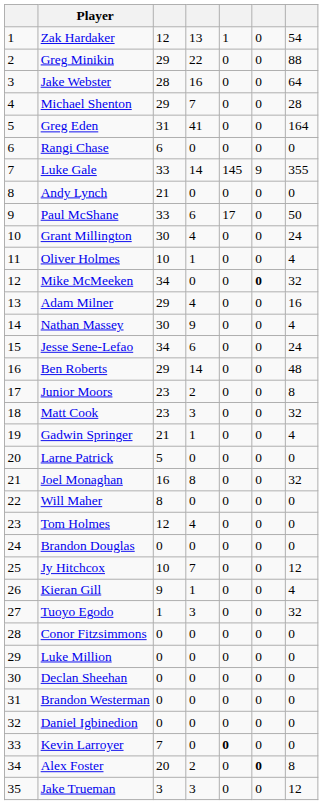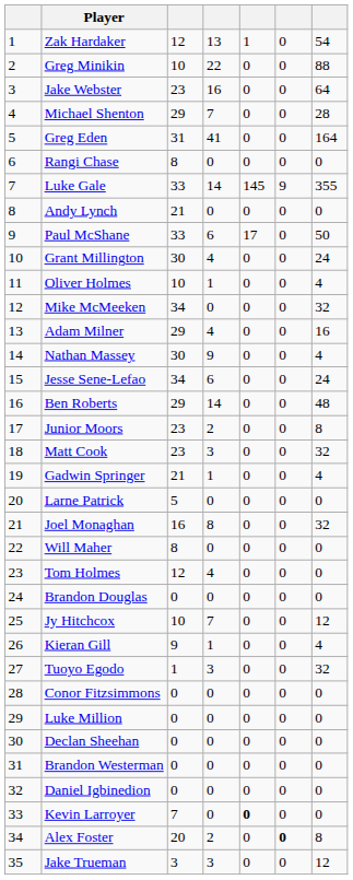Greg Minikin | column 3: 29 -> 10
Jake Webster | column 3: 28 -> 23
Rangi Chase | column 3: 6 -> 8
Mike McMeeken | column 6: bold -> normal
